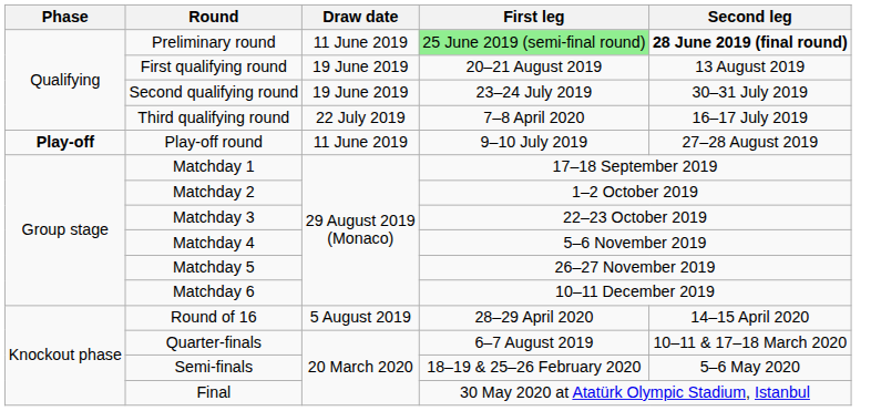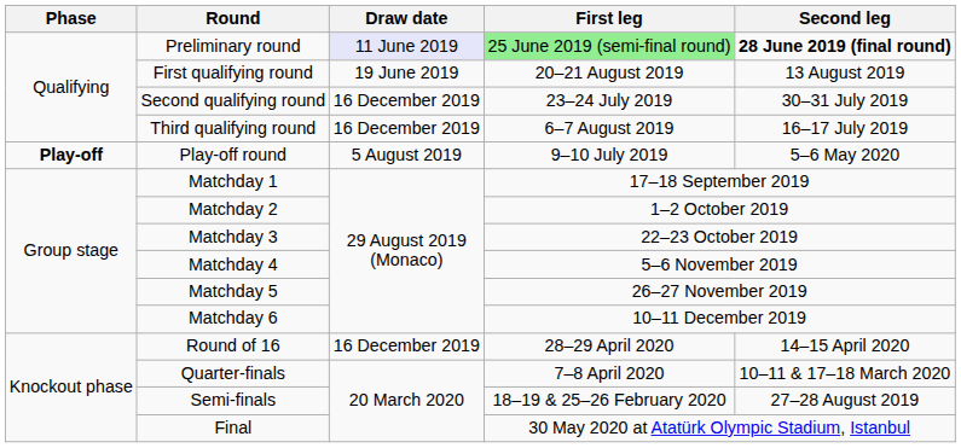Preliminary round | Draw date: no background -> lavender background
Second qualifying round | Draw date: 19 June 2019 -> 16 December 2019
Third qualifying round | Draw date: 22 July 2019 -> 16 December 2019
Third qualifying round | First leg: 7–8 April 2020 -> 6–7 August 2019
Play-off round | Draw date: 11 June 2019 -> 5 August 2019
Play-off round | Second leg: 27–28 August 2019 -> 5–6 May 2020
Round of 16 | Draw date: 5 August 2019 -> 16 December 2019
Quarter-finals | First leg: 6–7 August 2019 -> 7–8 April 2020
Semi-finals | Second leg: 5–6 May 2020 -> 27–28 August 2019
